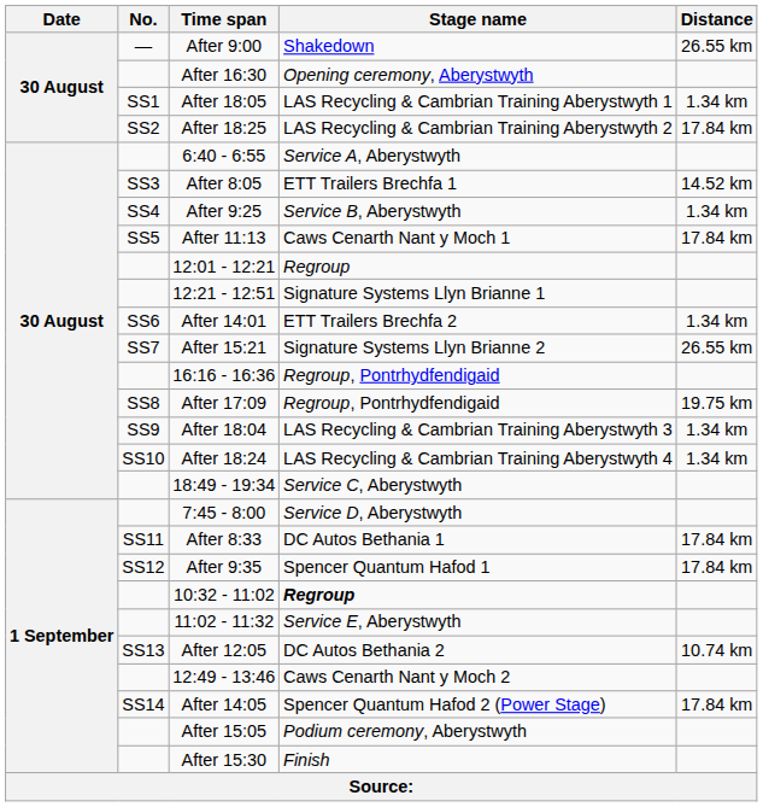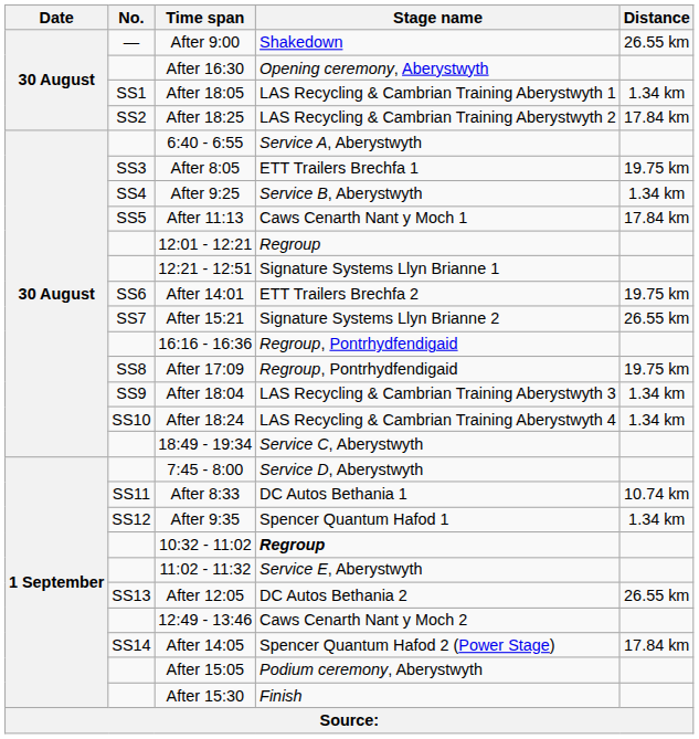After 8:05 | Distance: 14.52 km -> 19.75 km
After 14:01 | Distance: 1.34 km -> 19.75 km
After 8:33 | Distance: 17.84 km -> 10.74 km
After 9:35 | Distance: 17.84 km -> 1.34 km
After 12:05 | Distance: 10.74 km -> 26.55 km
